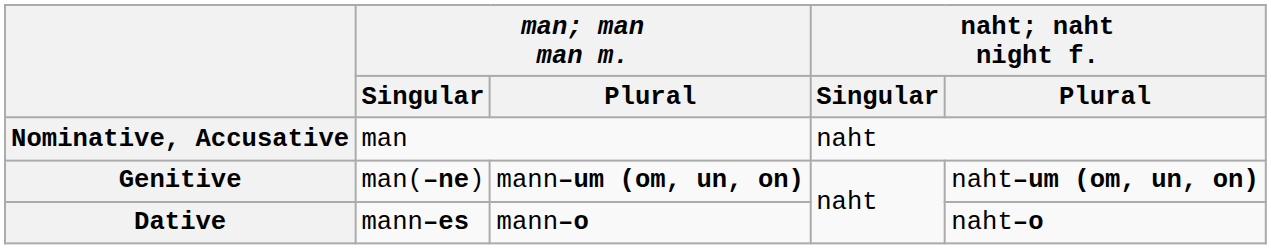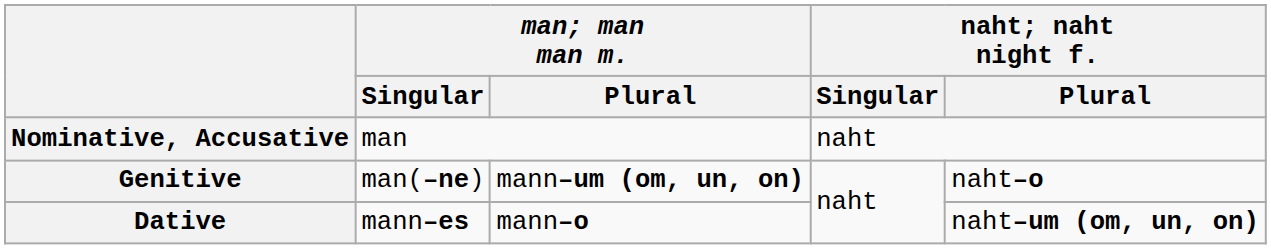Genitive | naht; naht night f. / Plural: naht–um (om, un, on) -> naht–o
Dative | naht; naht night f. / Plural: naht–o -> naht–um (om, un, on)
